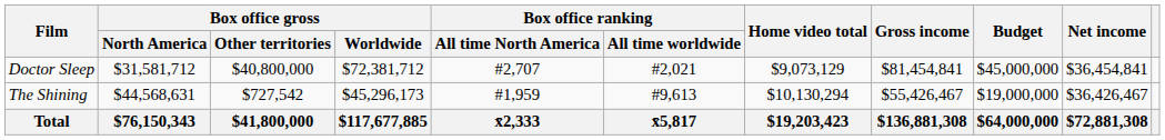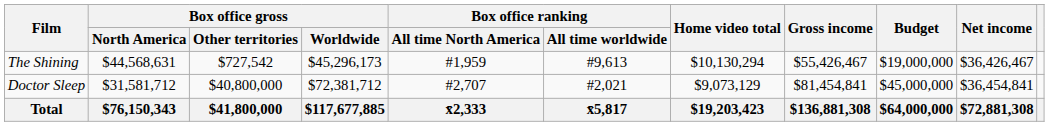rows swapped: The Shining <-> Doctor Sleep
